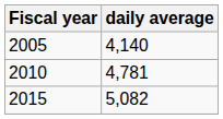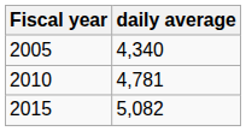2005 | daily average: 4,140 -> 4,340
